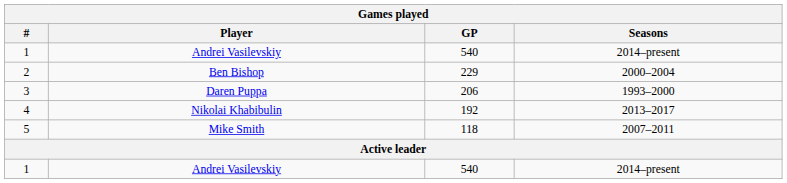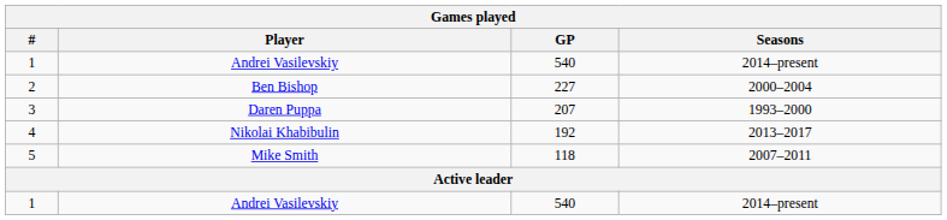2 | GP: 229 -> 227
3 | GP: 206 -> 207
